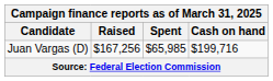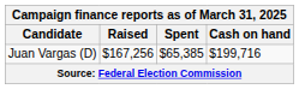Juan Vargas (D) | Spent: $65,985 -> $65,385
